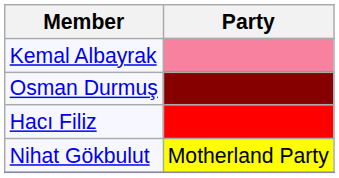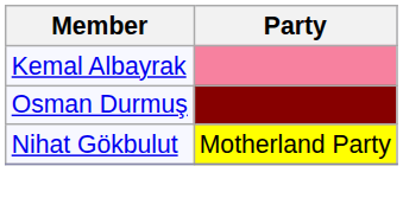- row: Hacı Filiz
